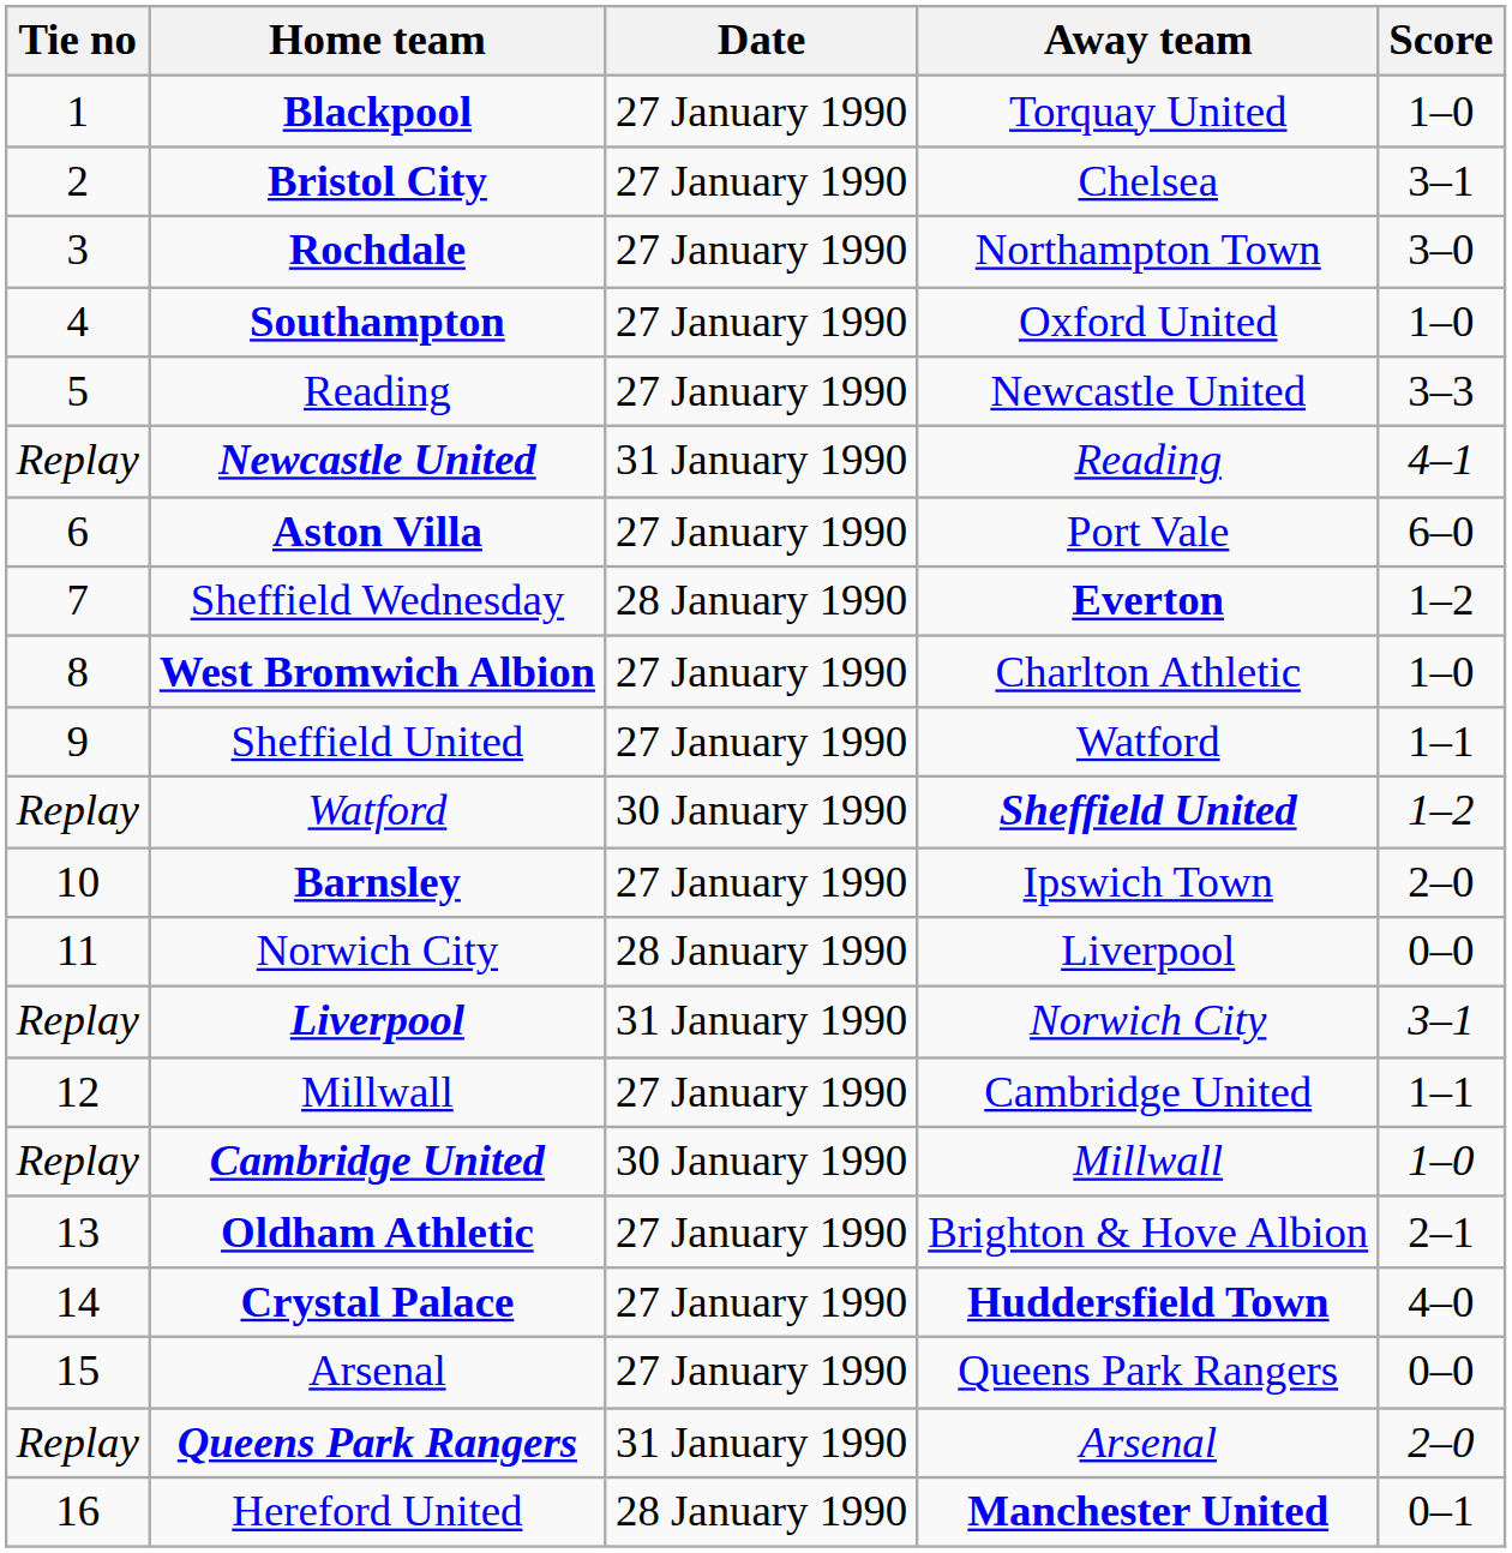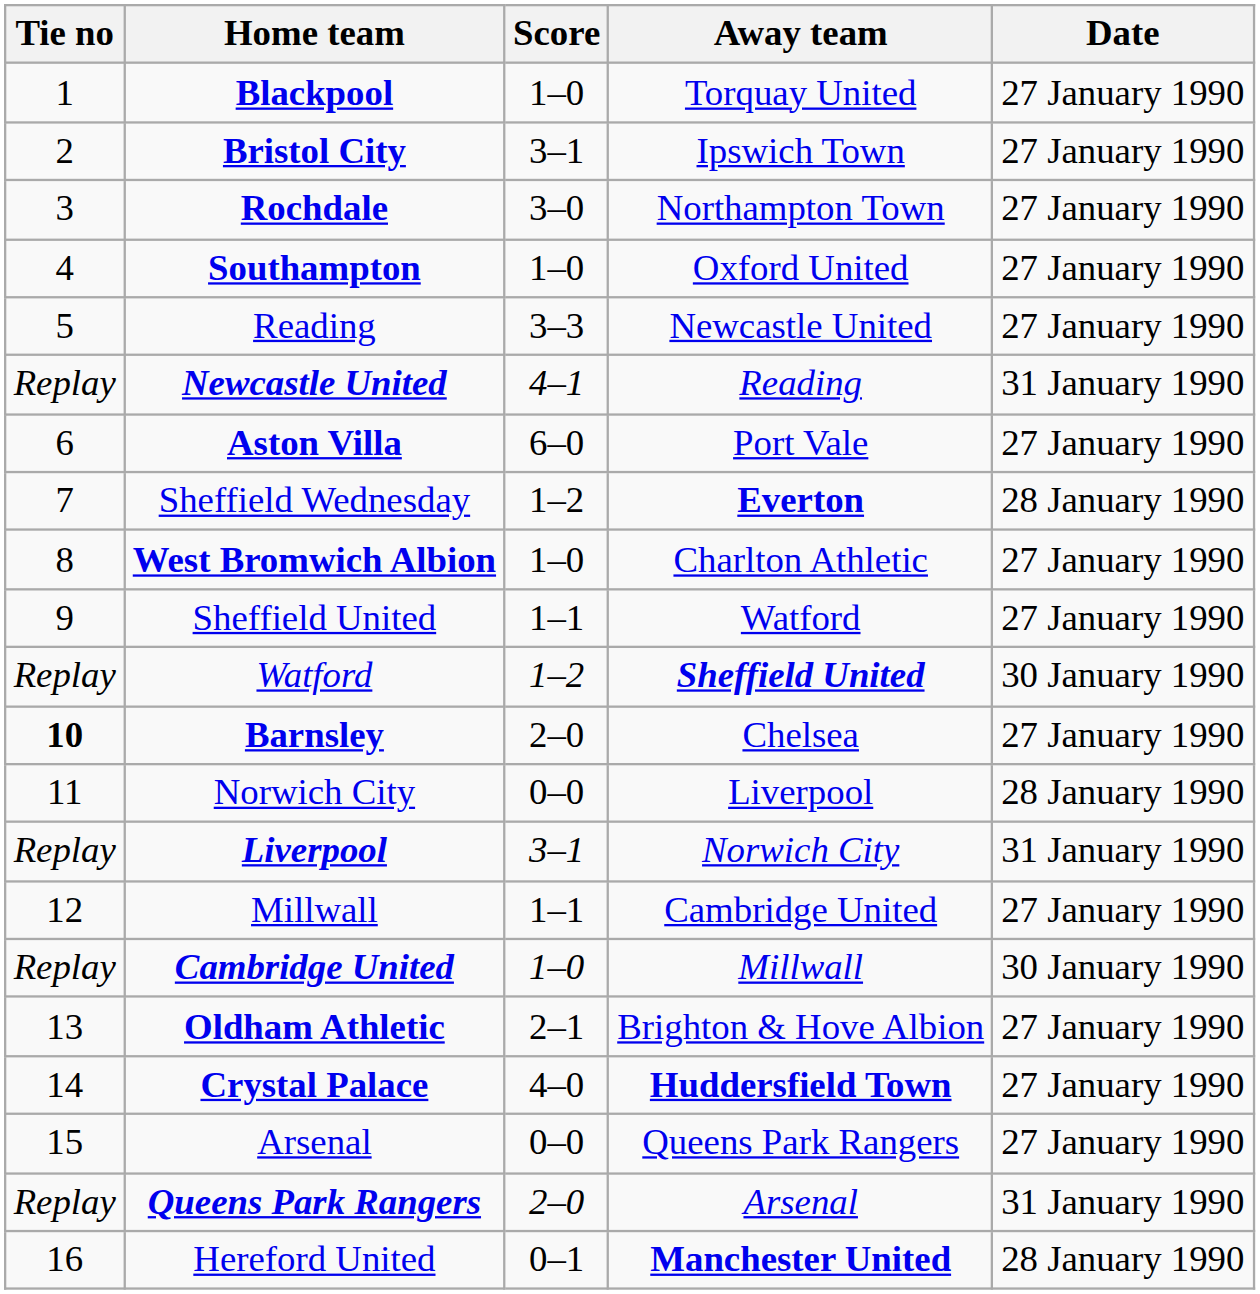columns swapped: Score <-> Date
Bristol City | Away team: Chelsea -> Ipswich Town
Barnsley | Tie no: normal -> bold
Barnsley | Away team: Ipswich Town -> Chelsea
